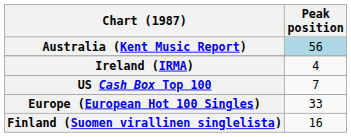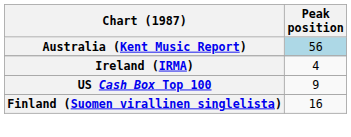US Cash Box Top 100 | Peak position: 7 -> 9
- row: Europe (European Hot 100 Singles) | 33
